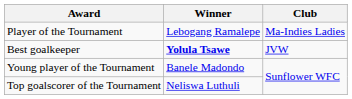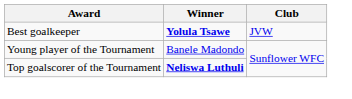- row: Player of the Tournament | Lebogang Ramalepe | Ma-Indies Ladies
Top goalscorer of the Tournament | Winner: normal -> bold
